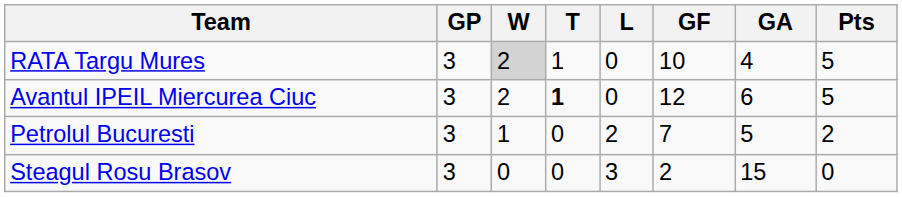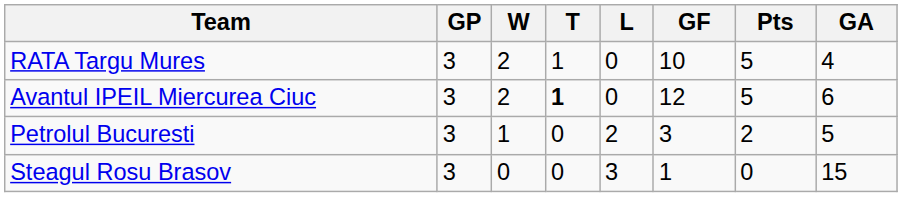columns swapped: GA <-> Pts
RATA Targu Mures | W: lightgrey background -> no background
Petrolul Bucuresti | GF: 7 -> 3
Steagul Rosu Brasov | GF: 2 -> 1
